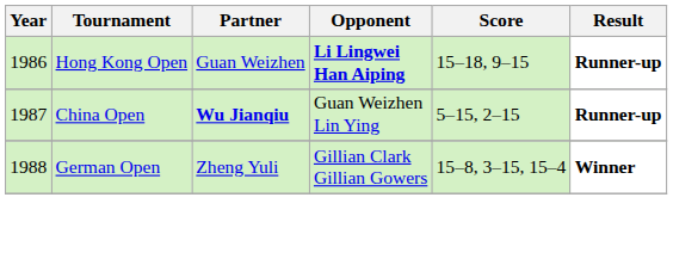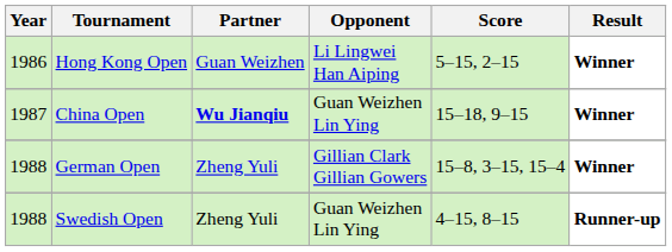Hong Kong Open | Opponent: bold -> normal
Hong Kong Open | Score: 15–18, 9–15 -> 5–15, 2–15
Hong Kong Open | Result: Runner-up -> Winner
China Open | Score: 5–15, 2–15 -> 15–18, 9–15
China Open | Result: Runner-up -> Winner
+ row: 1988 | Swedish Open | Zheng Yuli | Guan Weizhen Lin Ying | 4–15, 8–15 | Runner-up
